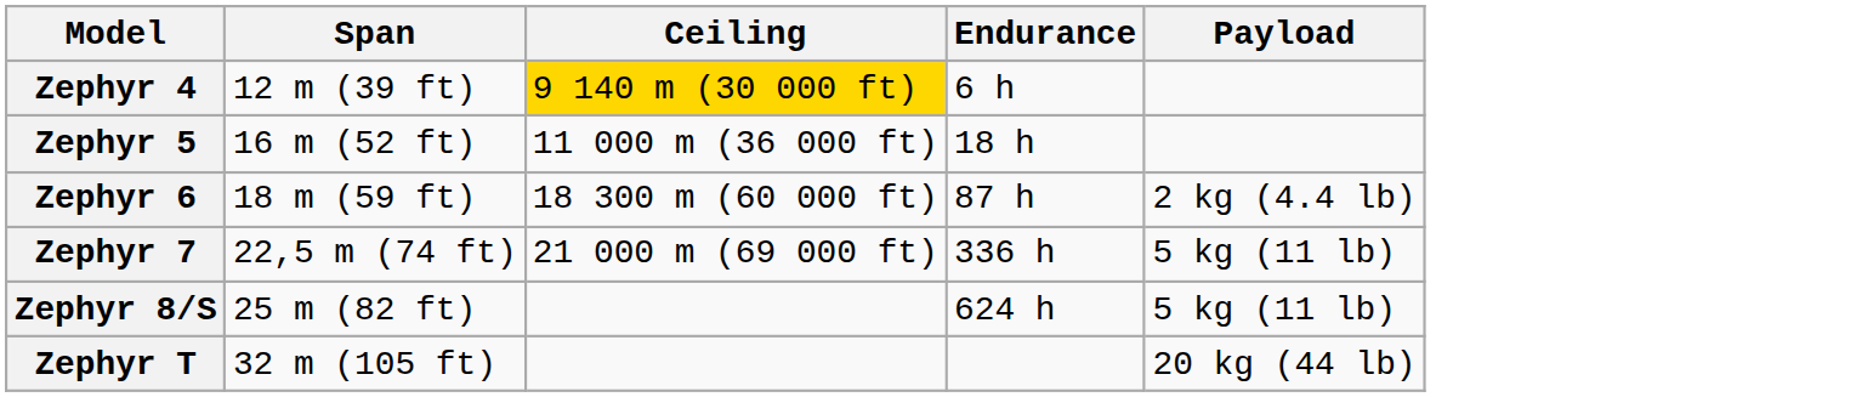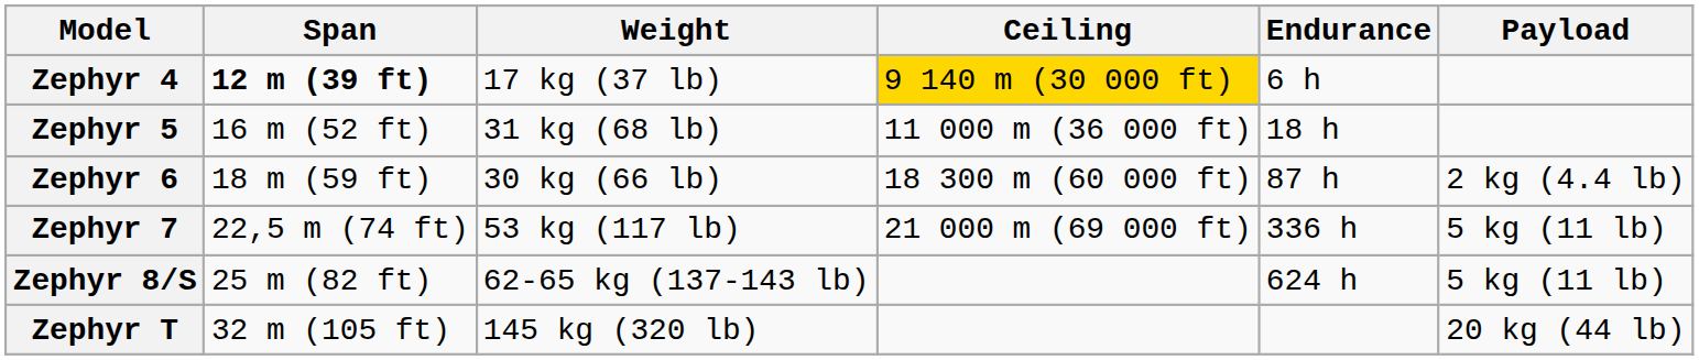+ column: Weight | 17 kg (37 lb) | 31 kg (68 lb) | 30 kg (66 lb) | 53 kg (117 lb) | 62-65 kg (137-143 lb) | 145 kg (320 lb)
Zephyr 4 | Span: normal -> bold
